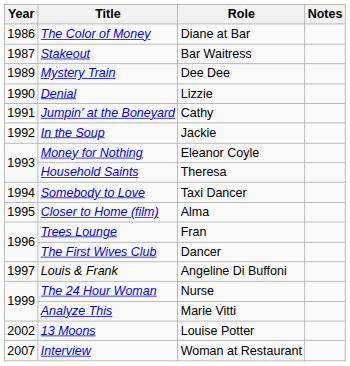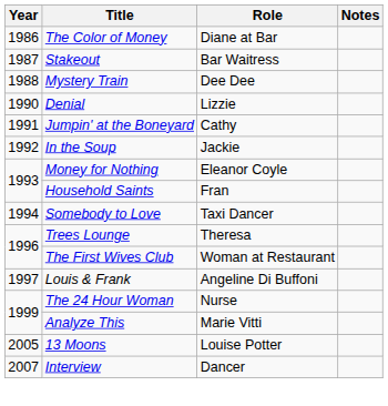Mystery Train | Year: 1989 -> 1988
Household Saints | Role: Theresa -> Fran
- row: 1995 | Closer to Home (film) | Alma
Trees Lounge | Role: Fran -> Theresa
The First Wives Club | Role: Dancer -> Woman at Restaurant
13 Moons | Year: 2002 -> 2005
Interview | Role: Woman at Restaurant -> Dancer
